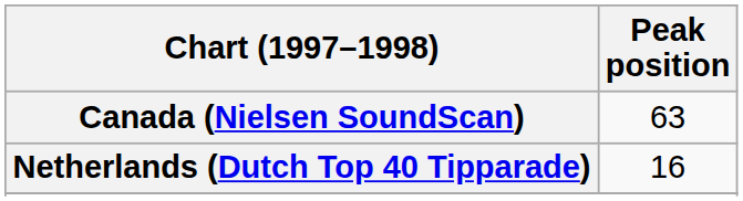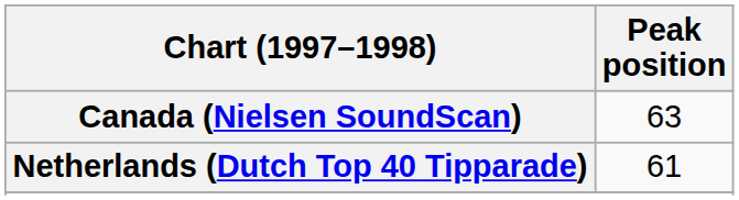Netherlands (Dutch Top 40 Tipparade) | Peak position: 16 -> 61
